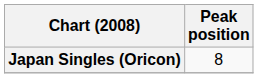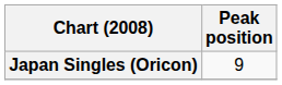Japan Singles (Oricon) | Peak position: 8 -> 9
